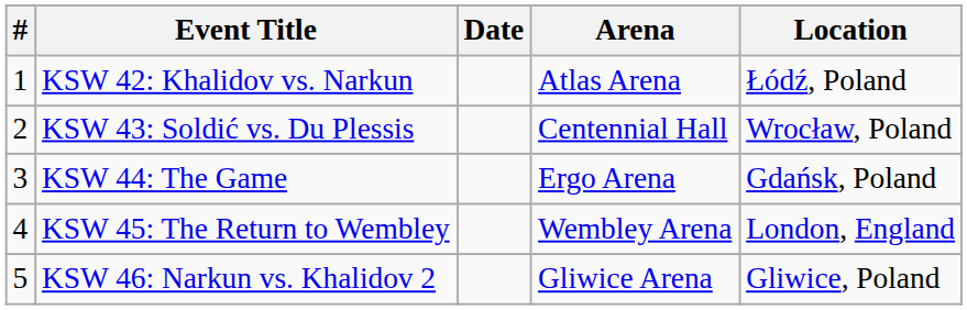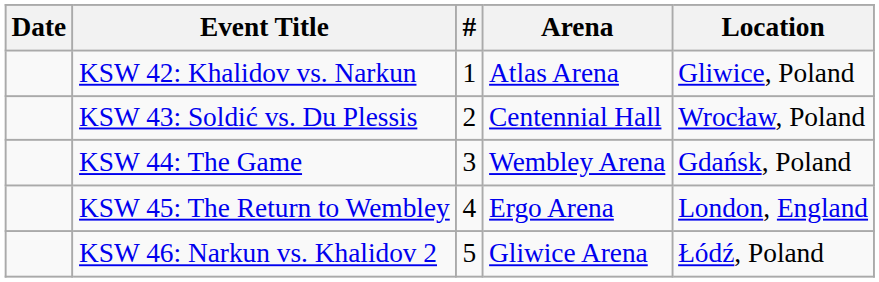columns swapped: # <-> Date
KSW 42: Khalidov vs. Narkun | Location: Łódź, Poland -> Gliwice, Poland
KSW 44: The Game | Arena: Ergo Arena -> Wembley Arena
KSW 45: The Return to Wembley | Arena: Wembley Arena -> Ergo Arena
KSW 46: Narkun vs. Khalidov 2 | Location: Gliwice, Poland -> Łódź, Poland
